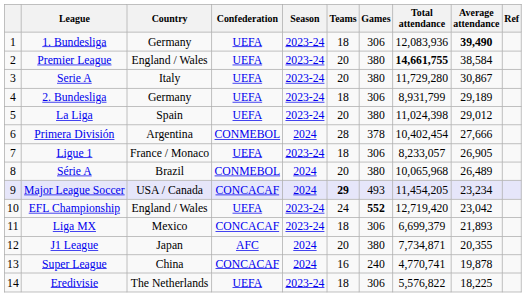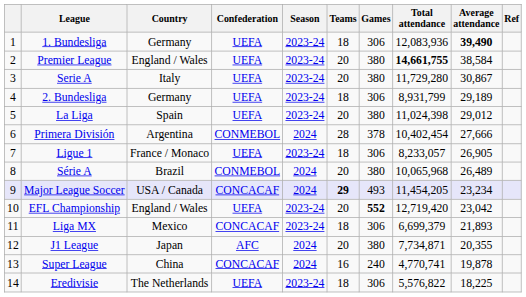EFL Championship | Teams: 24 -> 20
